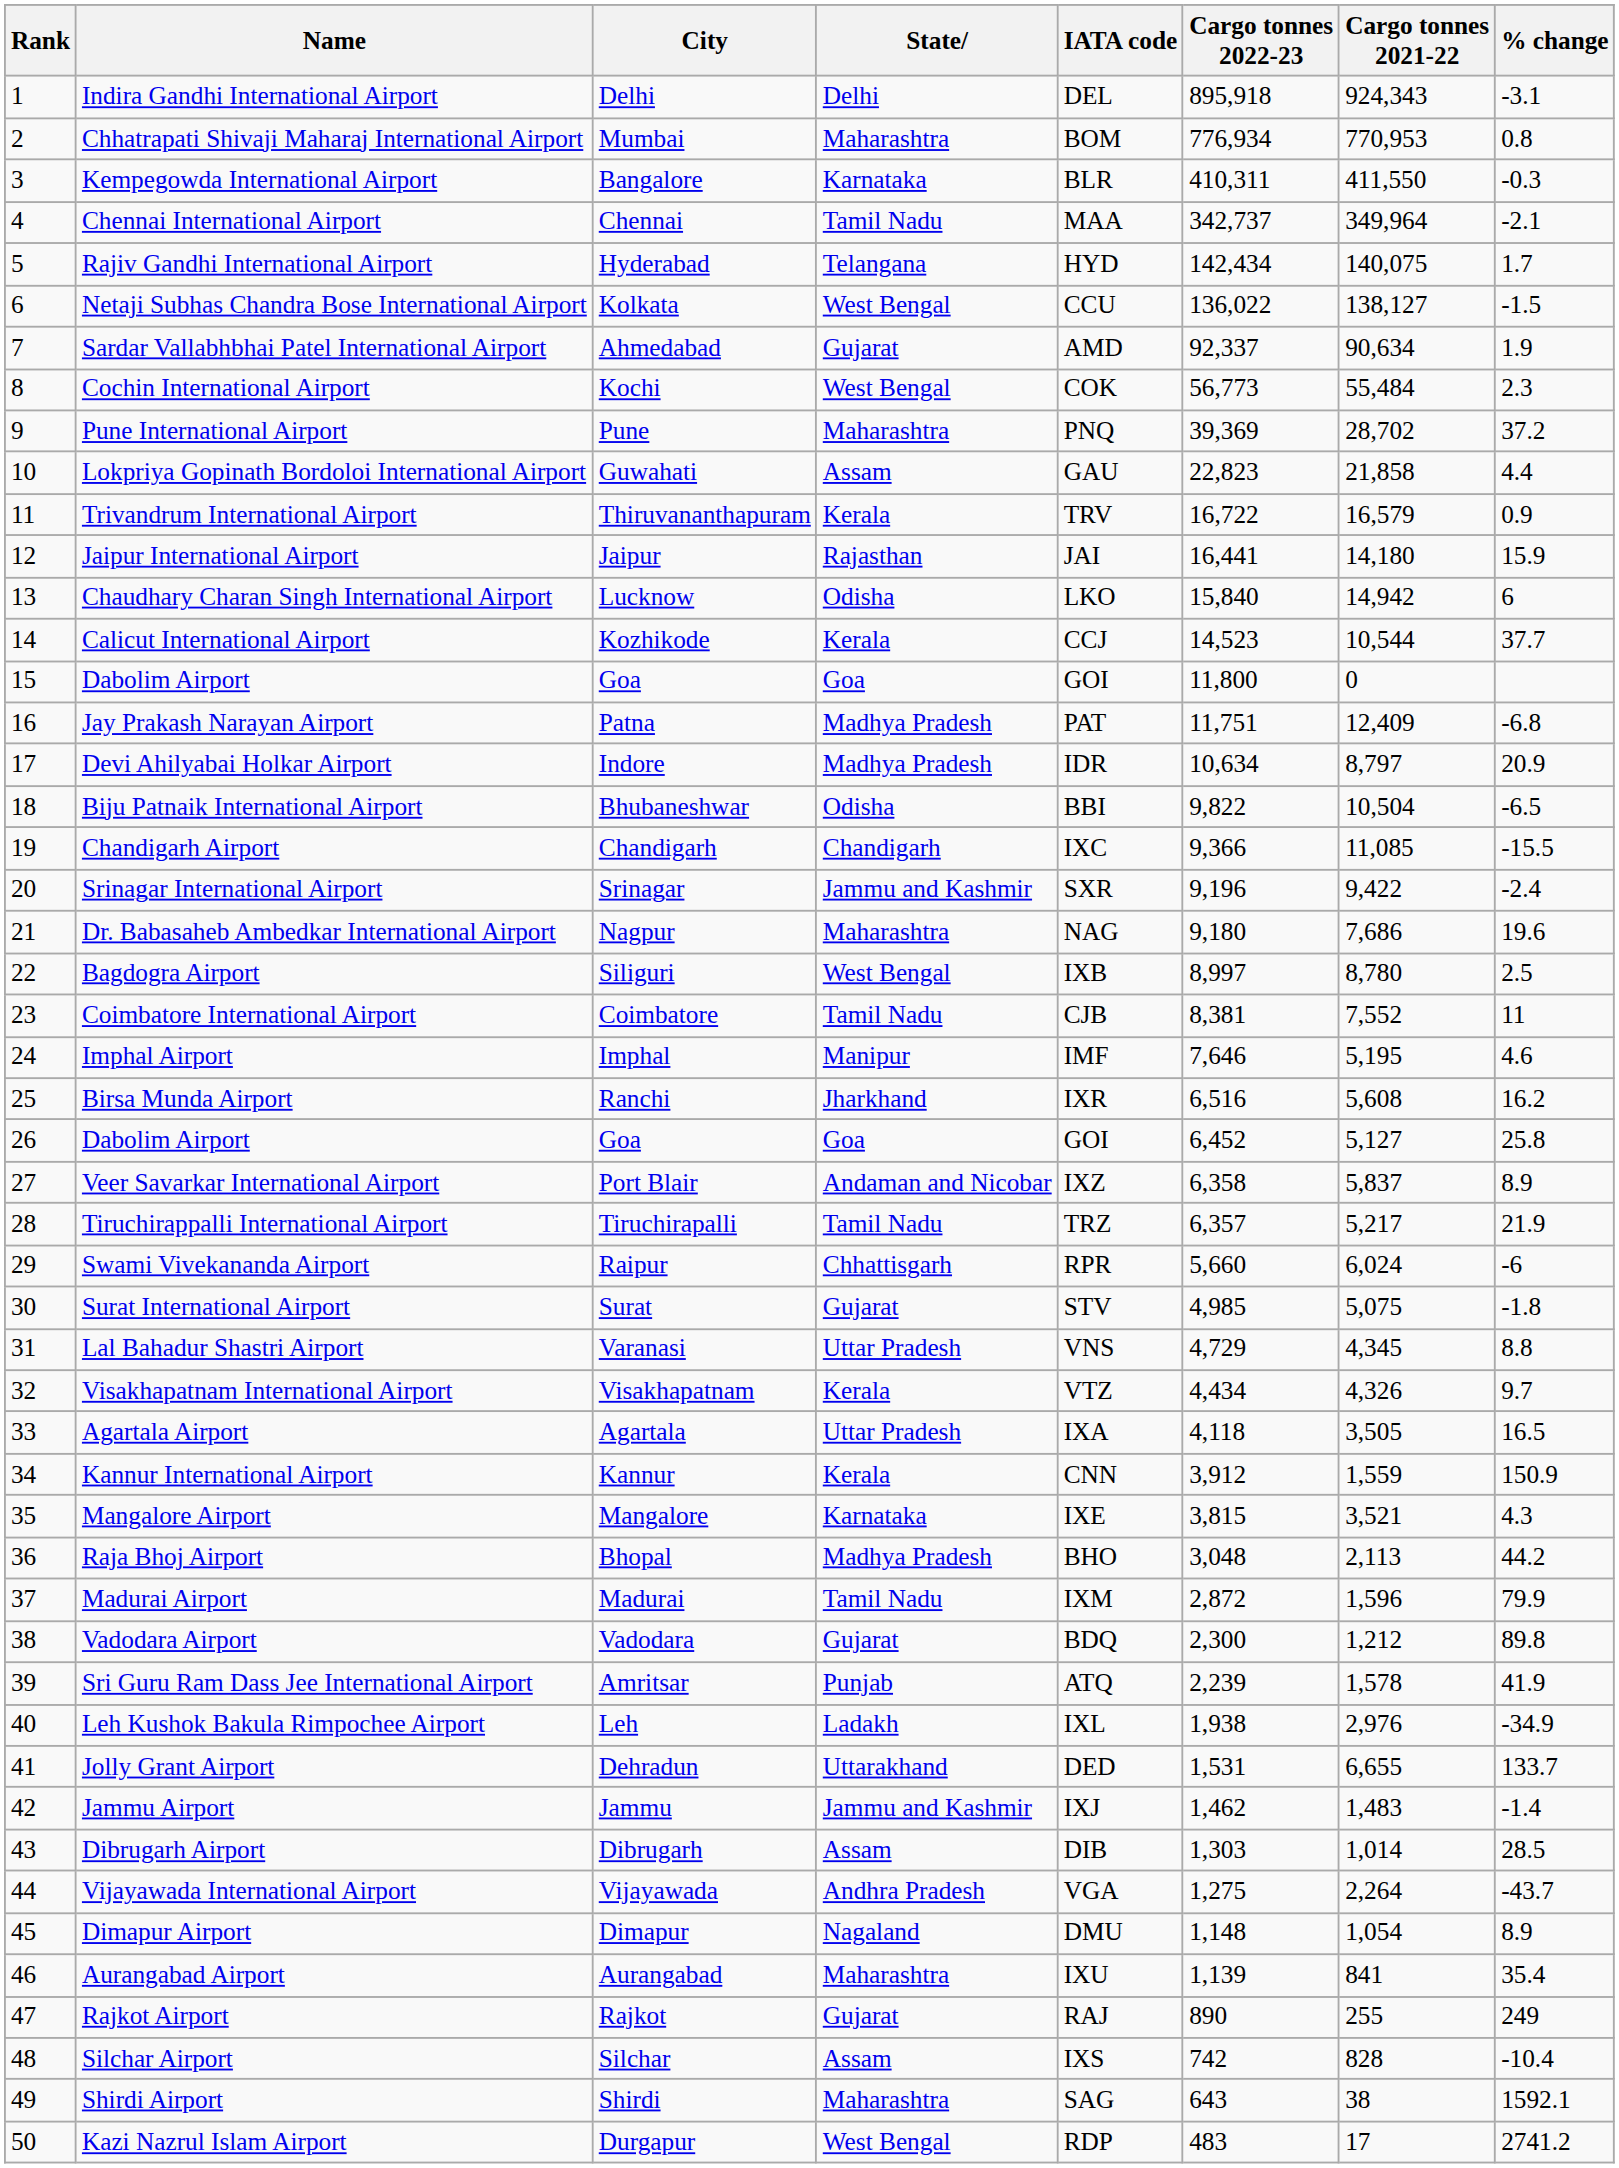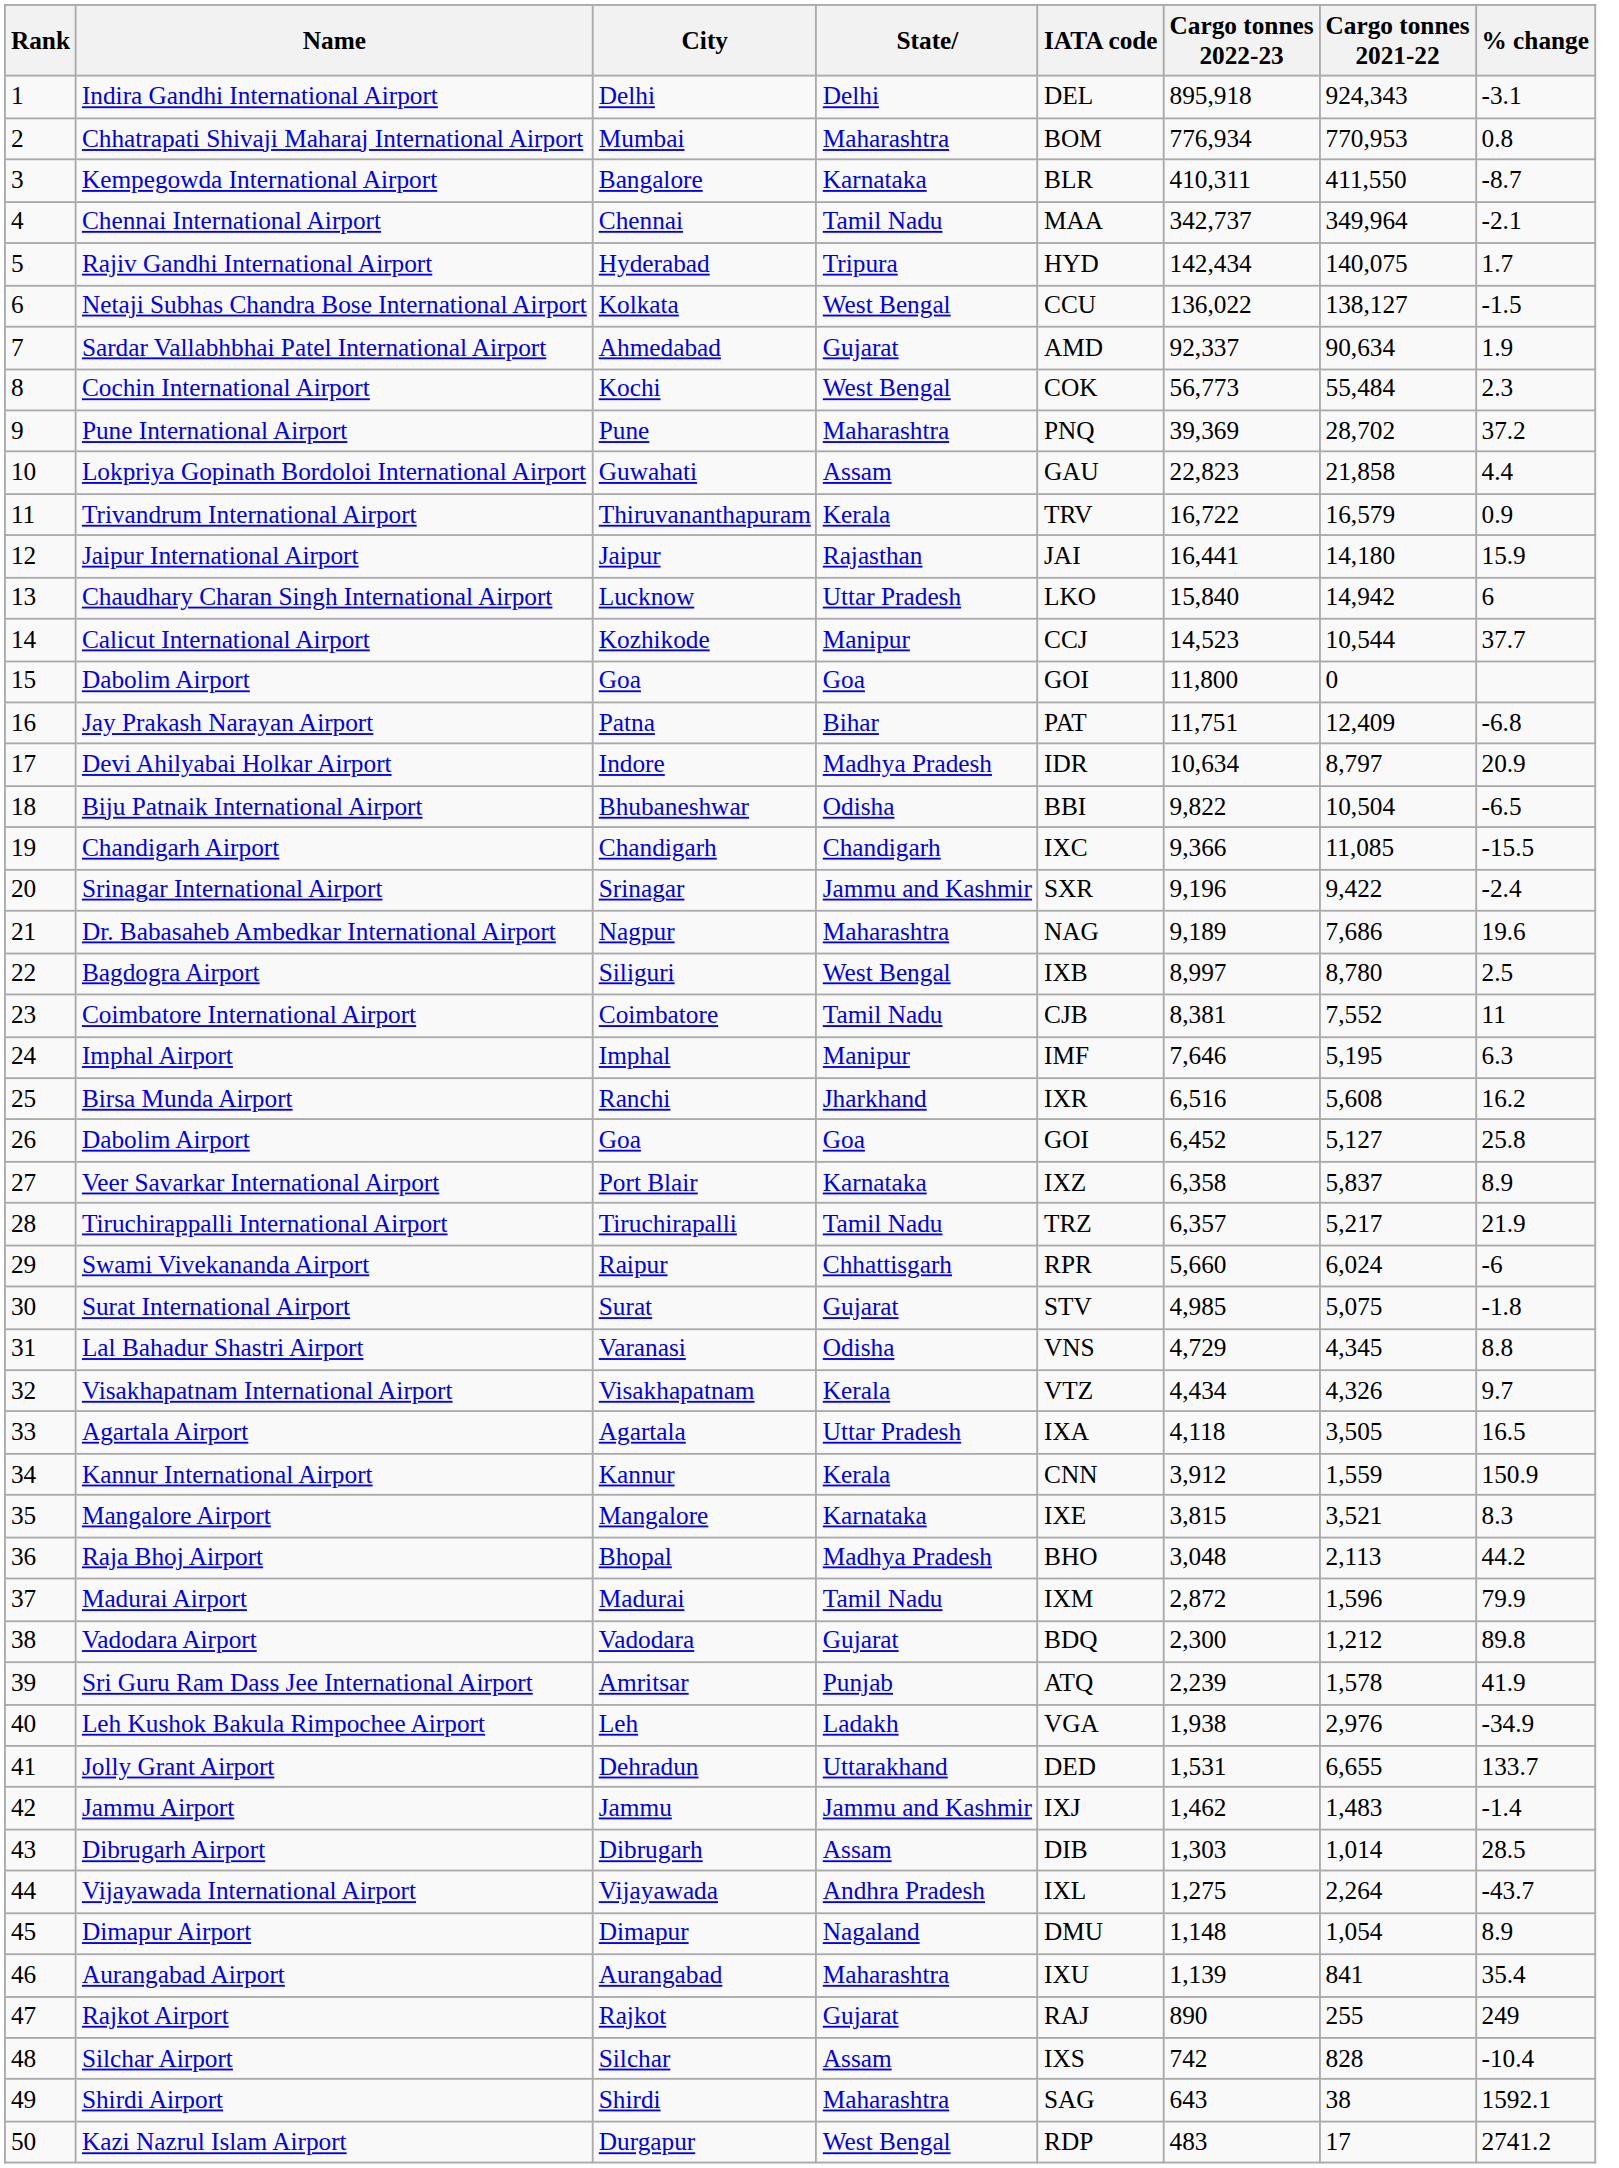Kempegowda International Airport | % change: -0.3 -> -8.7
Rajiv Gandhi International Airport | State: Telangana -> Tripura
Chaudhary Charan Singh International Airport | State: Odisha -> Uttar Pradesh
Calicut International Airport | State: Kerala -> Manipur
Jay Prakash Narayan Airport | State: Madhya Pradesh -> Bihar
Dr. Babasaheb Ambedkar International Airport | Cargo tonnes 2022-23: 9,180 -> 9,189
Imphal Airport | % change: 4.6 -> 6.3
Veer Savarkar International Airport | State: Andaman and Nicobar -> Karnataka
Lal Bahadur Shastri Airport | State: Uttar Pradesh -> Odisha
Mangalore Airport | % change: 4.3 -> 8.3
Leh Kushok Bakula Rimpochee Airport | IATA code: IXL -> VGA
Vijayawada International Airport | IATA code: VGA -> IXL
